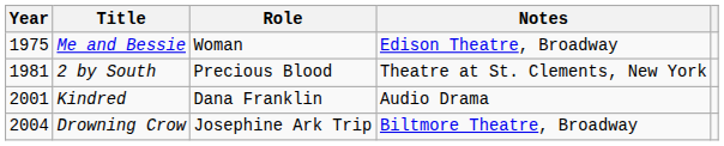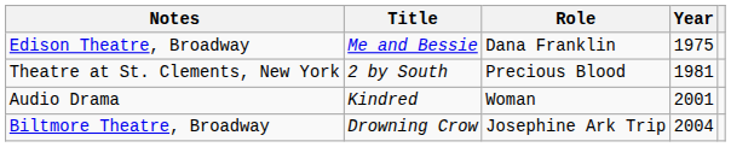columns swapped: Year <-> Notes
Me and Bessie | Role: Woman -> Dana Franklin
Kindred | Role: Dana Franklin -> Woman
